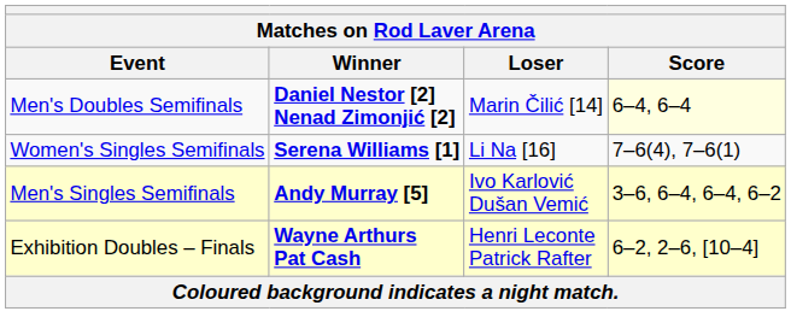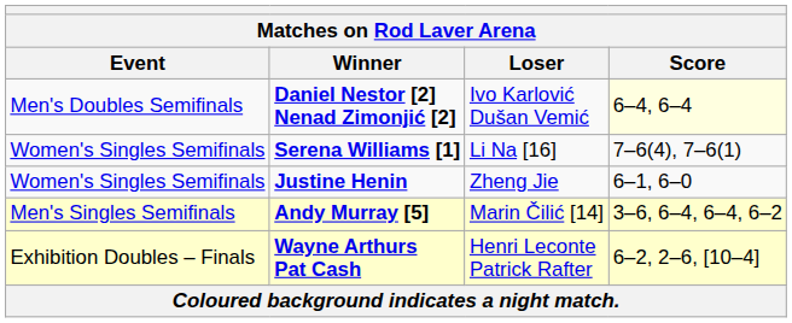Daniel Nestor [2] Nenad Zimonjić [2] | Loser: Marin Čilić [14] -> Ivo Karlović Dušan Vemić
+ row: Women's Singles Semifinals | Justine Henin | Zheng Jie | 6–1, 6–0
Andy Murray [5] | Loser: Ivo Karlović Dušan Vemić -> Marin Čilić [14]
